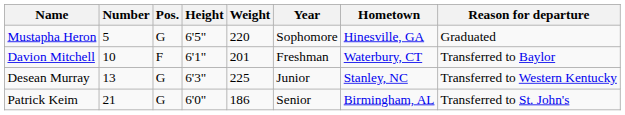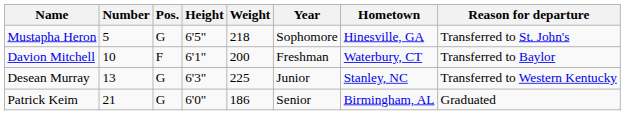Mustapha Heron | Weight: 220 -> 218
Mustapha Heron | Reason for departure: Graduated -> Transferred to St. John's
Davion Mitchell | Weight: 201 -> 200
Patrick Keim | Reason for departure: Transferred to St. John's -> Graduated
